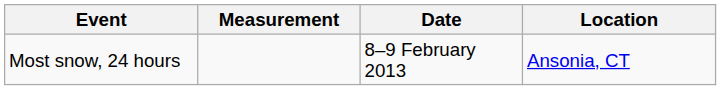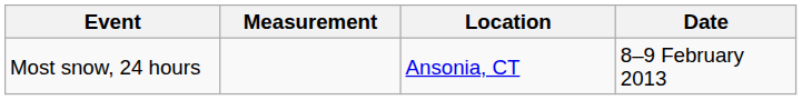columns swapped: Date <-> Location
